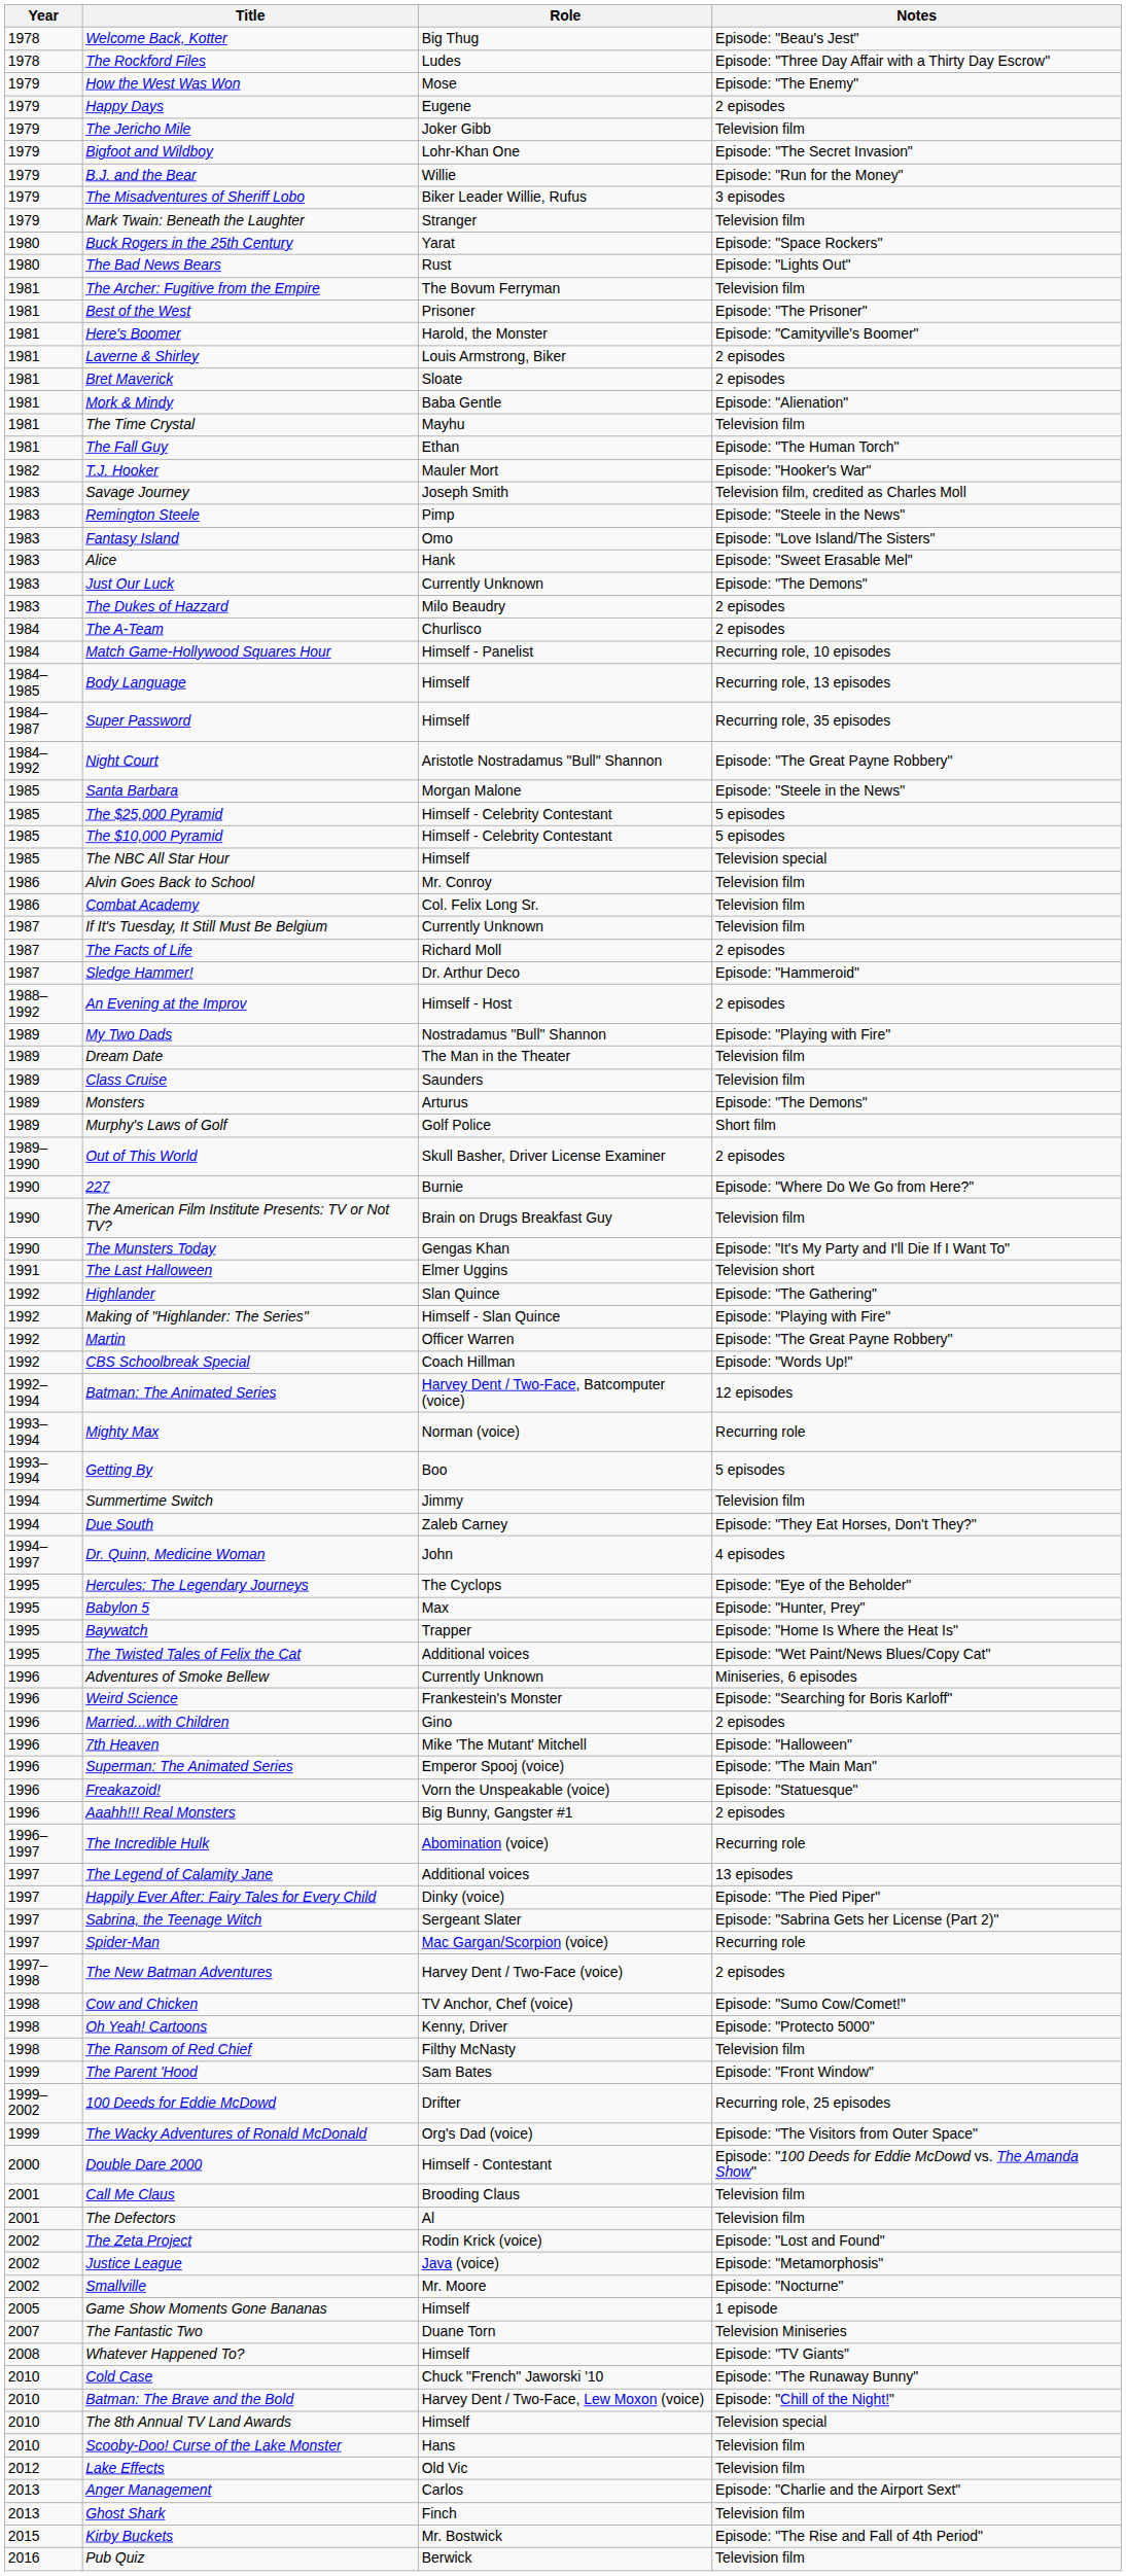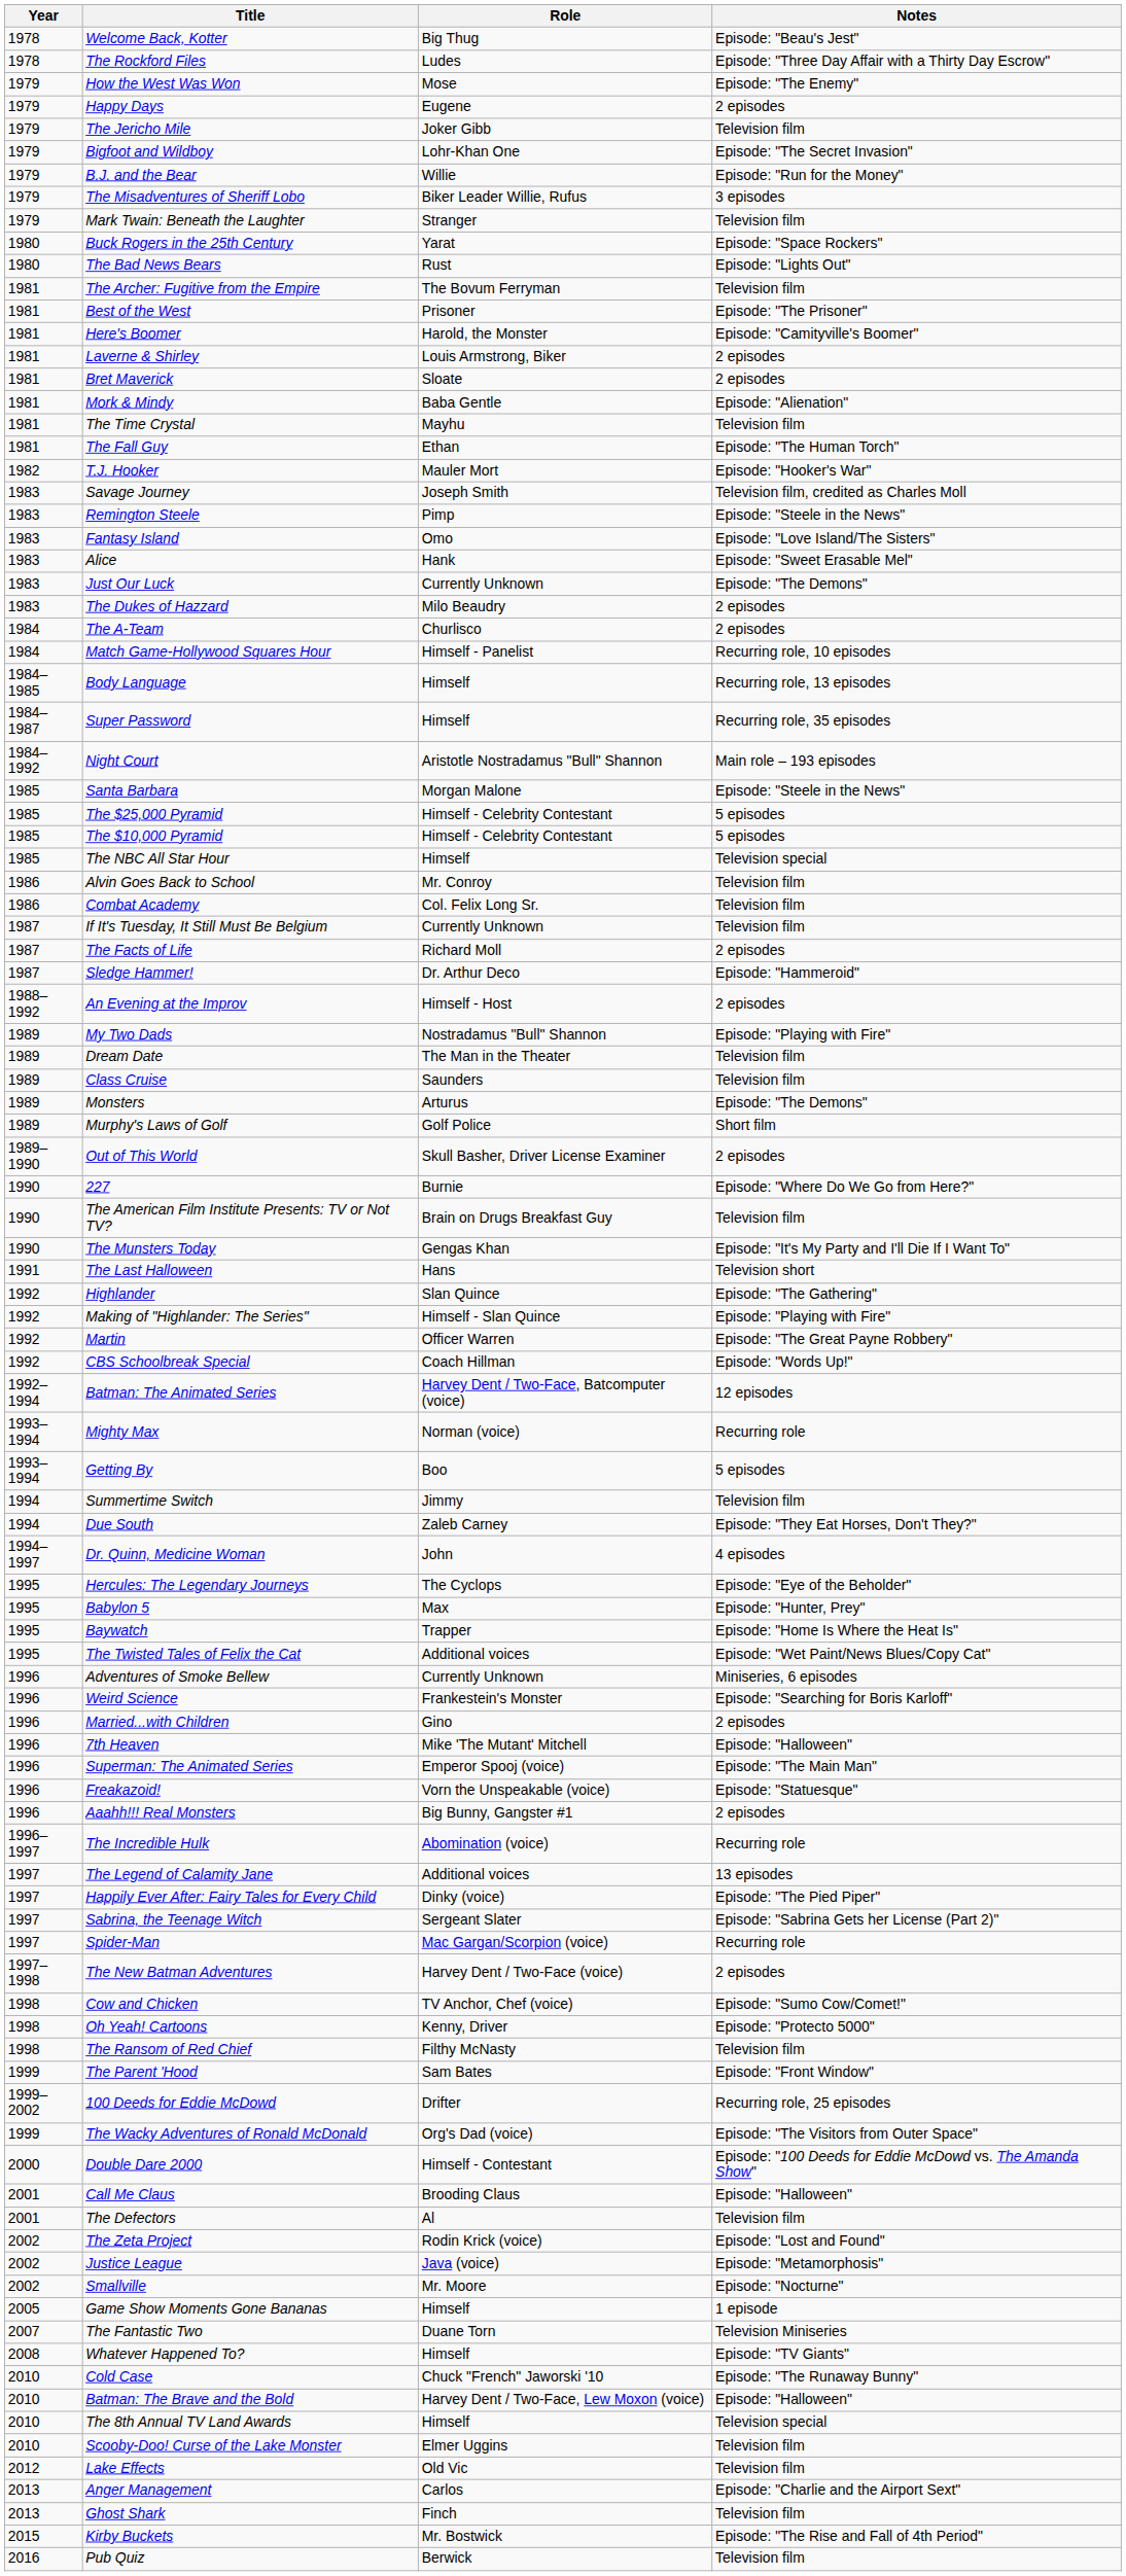Night Court | Notes: Episode: "The Great Payne Robbery" -> Main role – 193 episodes
The Last Halloween | Role: Elmer Uggins -> Hans
Call Me Claus | Notes: Television film -> Episode: "Halloween"
Batman: The Brave and the Bold | Notes: Episode: "Chill of the Night!" -> Episode: "Halloween"
Scooby-Doo! Curse of the Lake Monster | Role: Hans -> Elmer Uggins
